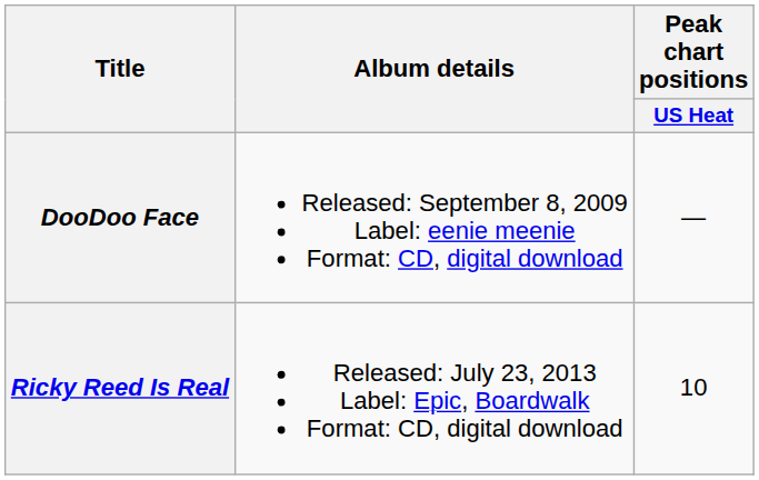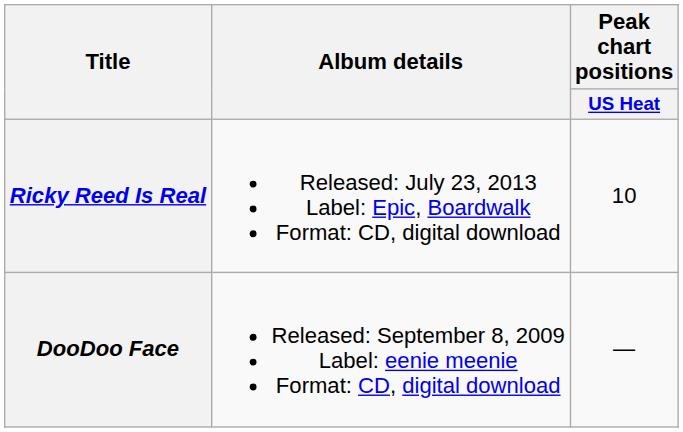rows swapped: DooDoo Face <-> Ricky Reed Is Real
